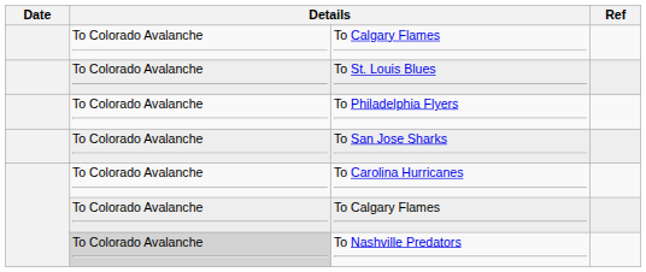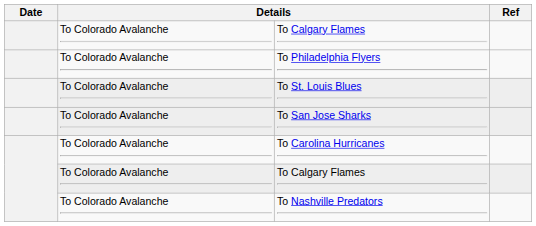rows swapped: To St. Louis Blues <-> To Philadelphia Flyers
To Nashville Predators | column 2: lightgrey background -> no background
